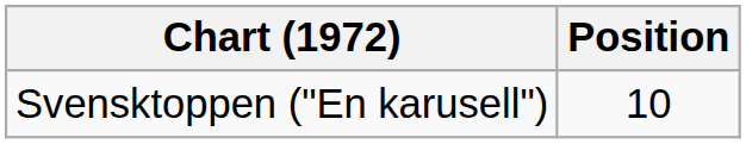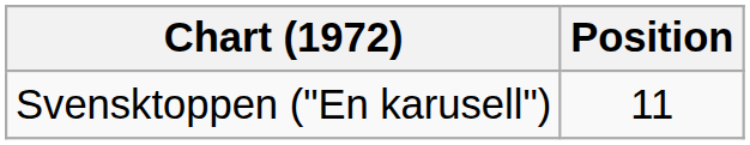Svensktoppen ("En karusell") | Position: 10 -> 11
